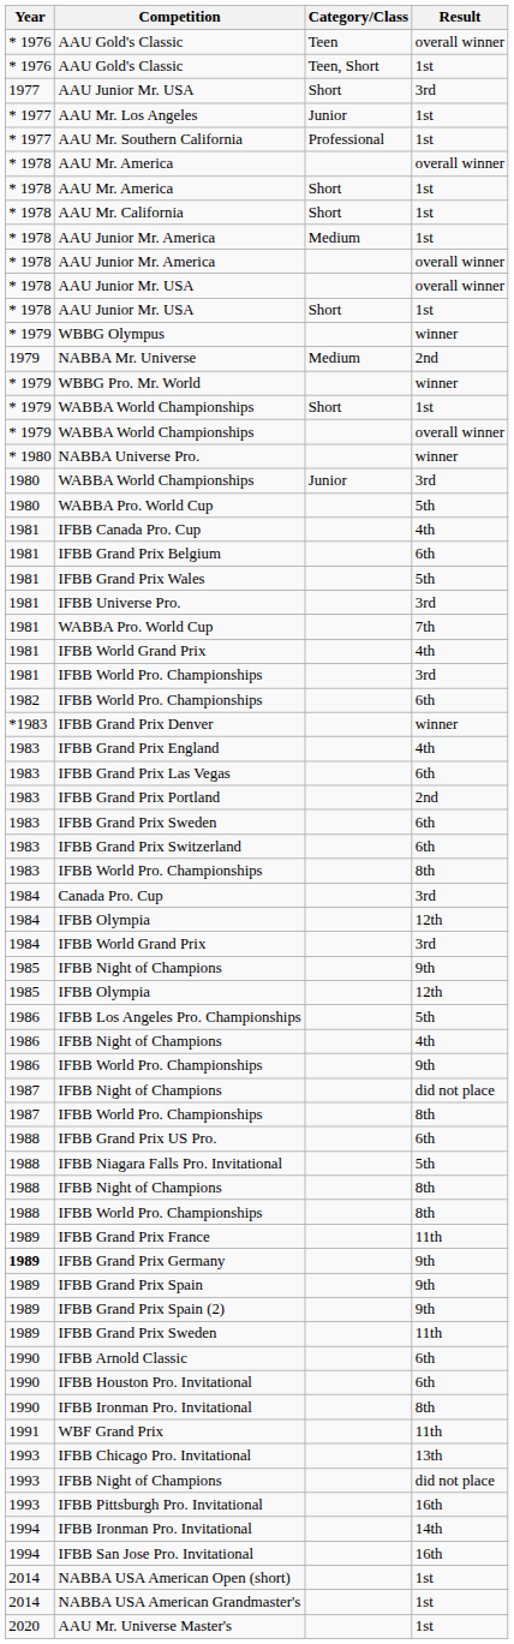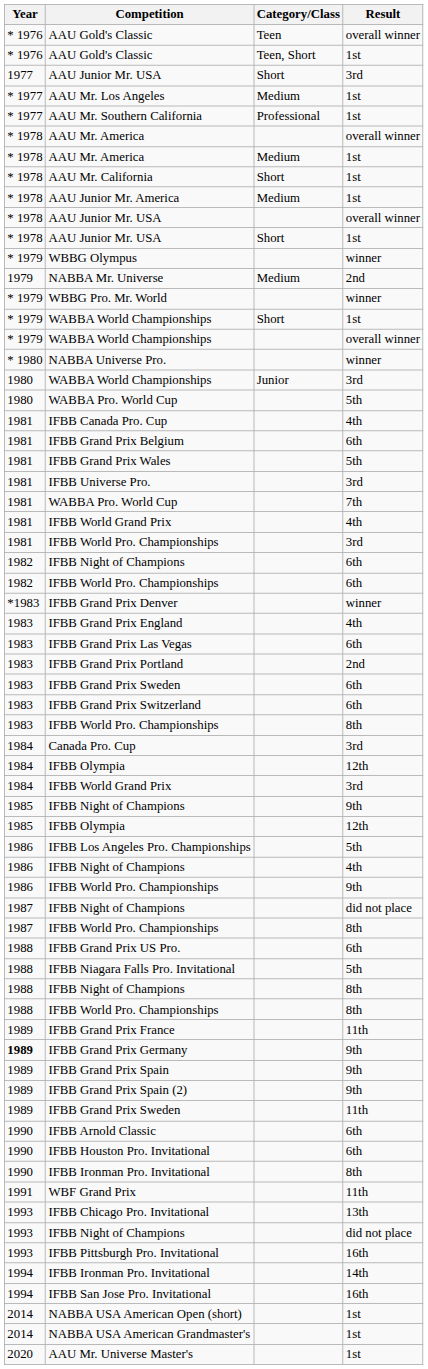AAU Mr. Los Angeles | Category/Class: Junior -> Medium
AAU Mr. America / 1st | Category/Class: Short -> Medium
- row: * 1978 | AAU Junior Mr. America | overall winner
+ row: 1982 | IFBB Night of Champions | 6th
